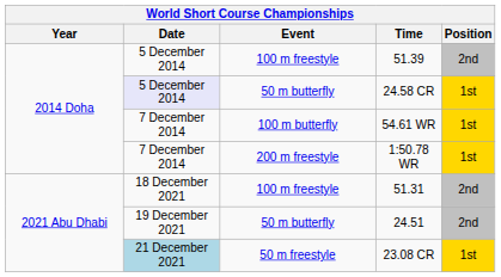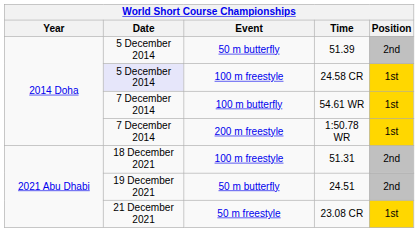51.39 | Event: 100 m freestyle -> 50 m butterfly
24.58 CR | Event: 50 m butterfly -> 100 m freestyle
23.08 CR | Date: lightblue background -> no background
